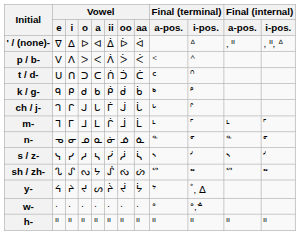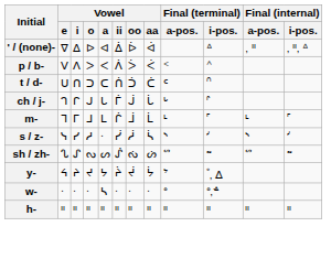- row: k / g- | ᑫ | ᑭ | ᑯ | ᑲ | ᑮ | ᑰ | ᑳ | ᒃ | ᣖ
- row: n- | ᓀ | ᓂ | ᓄ | ᓇ | ᓃ | ᓅ | ᓈ | ᓐ | ᣙ | ᓐ | ᣙ
s / z- | Vowel / a: ᓴ -> ᐧ
sh / zh- | Vowel / a: ᔭ -> ᔕ
y- | Vowel / a: ᔕ -> ᔭ
w- | Vowel / a: ᐧ -> ᓴ
